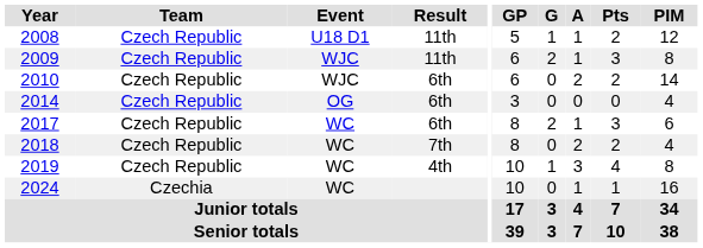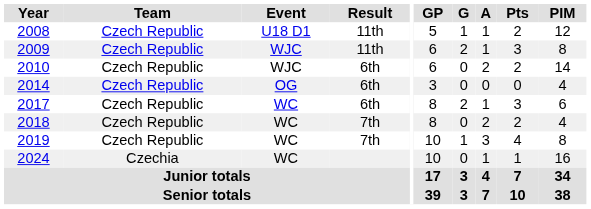2019 | Result: 4th -> 7th
